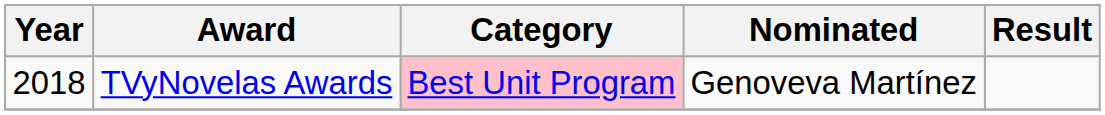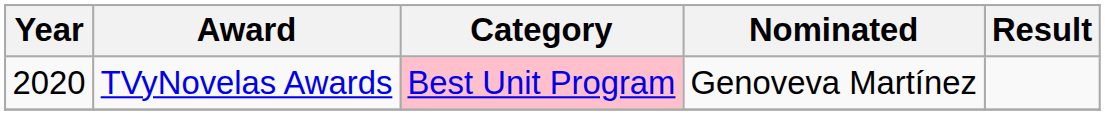TVyNovelas Awards | Year: 2018 -> 2020
